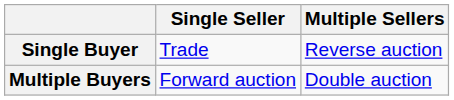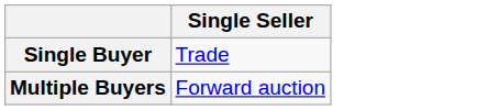- column: Multiple Sellers | Reverse auction | Double auction
